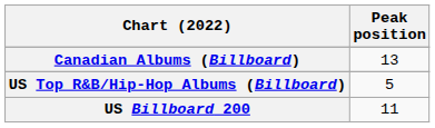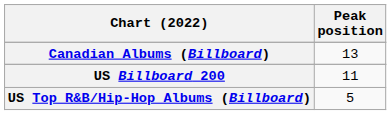rows swapped: US Billboard 200 <-> US Top R&B/Hip-Hop Albums (Billboard)
